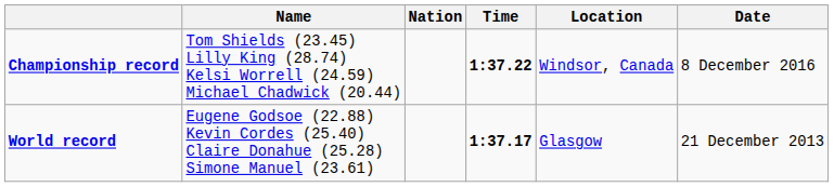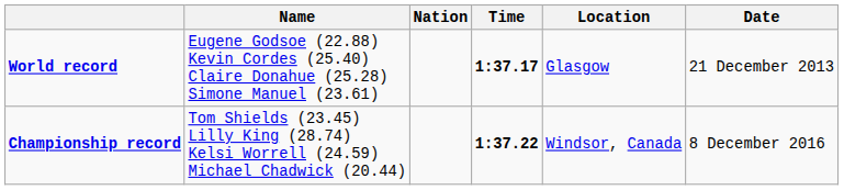rows swapped: World record <-> Championship record
